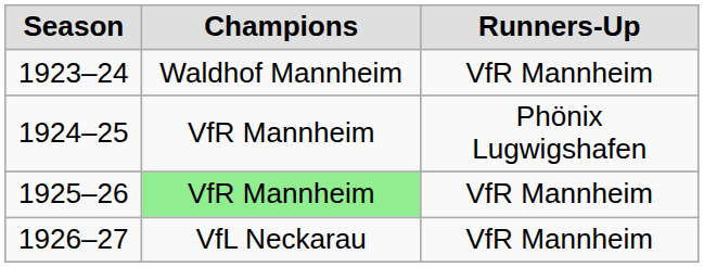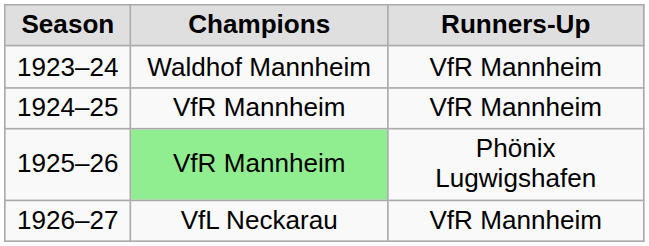1924–25 | Runners-Up: Phönix Lugwigshafen -> VfR Mannheim
1925–26 | Runners-Up: VfR Mannheim -> Phönix Lugwigshafen
